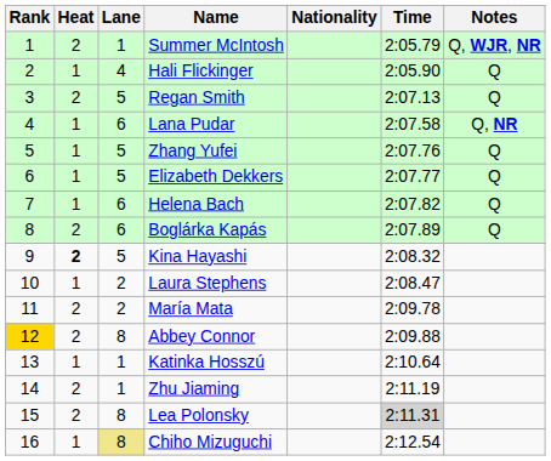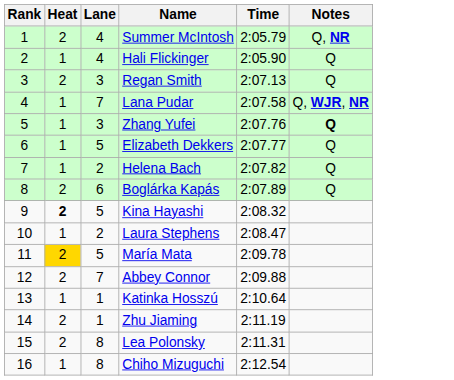- column: Nationality
Summer McIntosh | Lane: 1 -> 4
Summer McIntosh | Notes: Q, WJR, NR -> Q, NR
Regan Smith | Lane: 5 -> 3
Lana Pudar | Lane: 6 -> 7
Lana Pudar | Notes: Q, NR -> Q, WJR, NR
Zhang Yufei | Lane: 5 -> 3
Zhang Yufei | Notes: normal -> bold
Helena Bach | Lane: 6 -> 2
María Mata | Heat: no background -> gold background
María Mata | Lane: 2 -> 5
Abbey Connor | Rank: gold background -> no background
Abbey Connor | Lane: 8 -> 7
Lea Polonsky | Time: lightgrey background -> no background
Chiho Mizuguchi | Lane: khaki background -> no background
